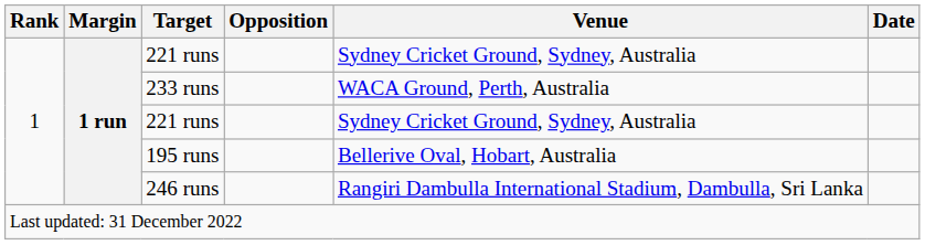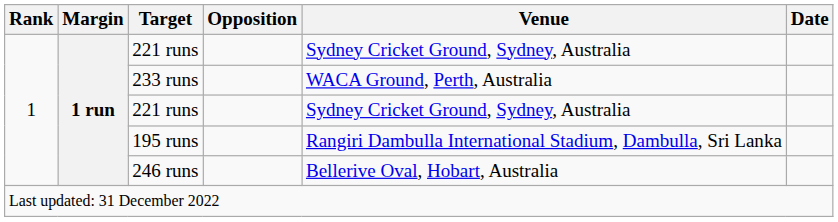195 runs | Venue: Bellerive Oval, Hobart, Australia -> Rangiri Dambulla International Stadium, Dambulla, Sri Lanka
246 runs | Venue: Rangiri Dambulla International Stadium, Dambulla, Sri Lanka -> Bellerive Oval, Hobart, Australia
